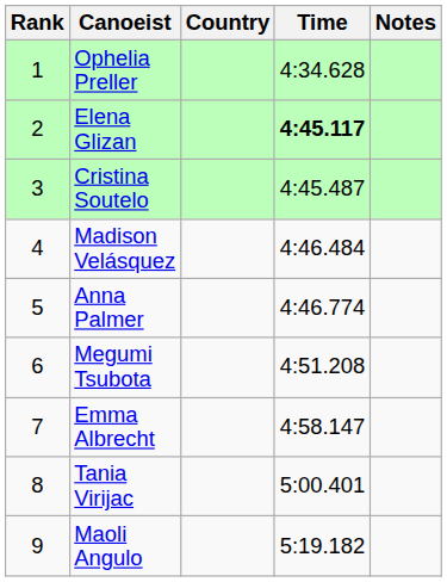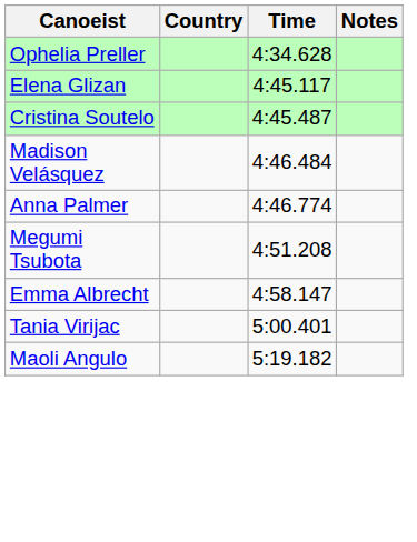- column: Rank | 1 | 2 | 3 | 4 | 5 | 6 | 7 | 8 | 9
Elena Glizan | Time: bold -> normal
